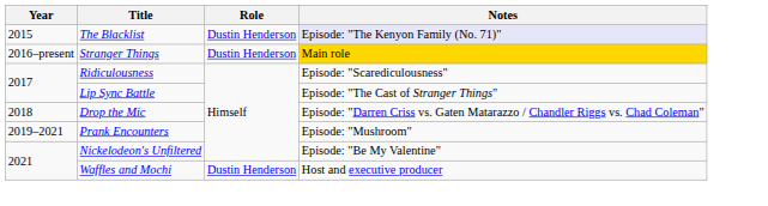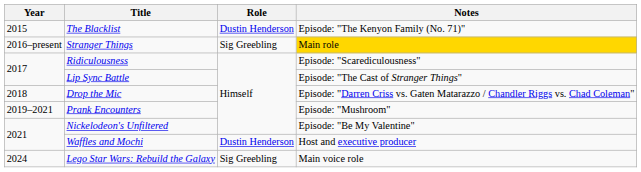The Blacklist | Notes: lavender background -> no background
Stranger Things | Role: Dustin Henderson -> Sig Greebling
+ row: 2024 | Lego Star Wars: Rebuild the Galaxy | Sig Greebling | Main voice role
